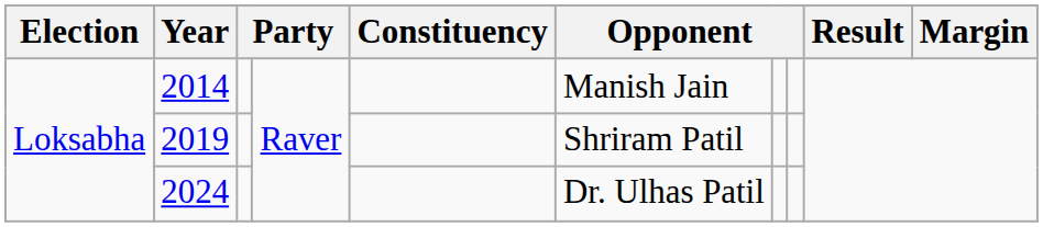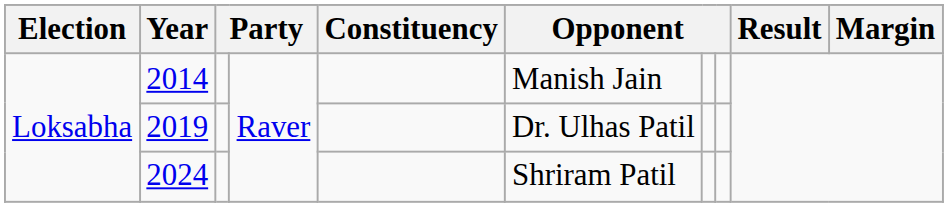2019 | column 6: Shriram Patil -> Dr. Ulhas Patil
2024 | column 6: Dr. Ulhas Patil -> Shriram Patil
